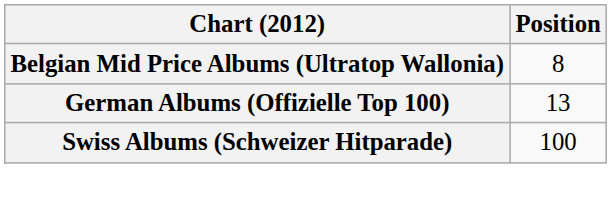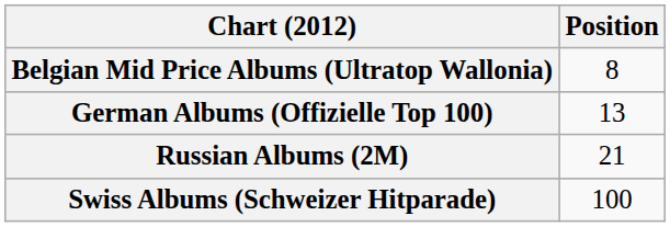+ row: Russian Albums (2M) | 21
